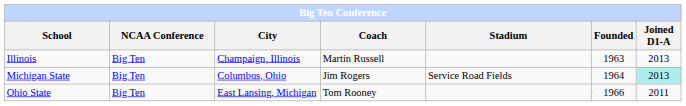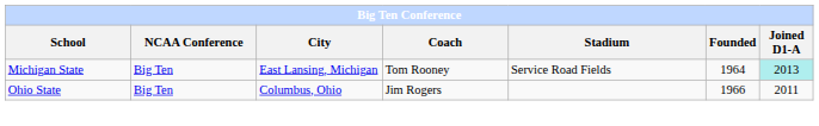- row: Illinois | Big Ten | Champaign, Illinois | Martin Russell | 1963 | 2013
Michigan State | City: Columbus, Ohio -> East Lansing, Michigan
Michigan State | Coach: Jim Rogers -> Tom Rooney
Ohio State | City: East Lansing, Michigan -> Columbus, Ohio
Ohio State | Coach: Tom Rooney -> Jim Rogers
